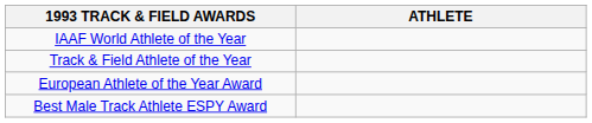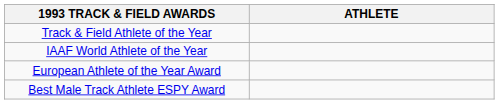rows swapped: IAAF World Athlete of the Year <-> Track & Field Athlete of the Year
